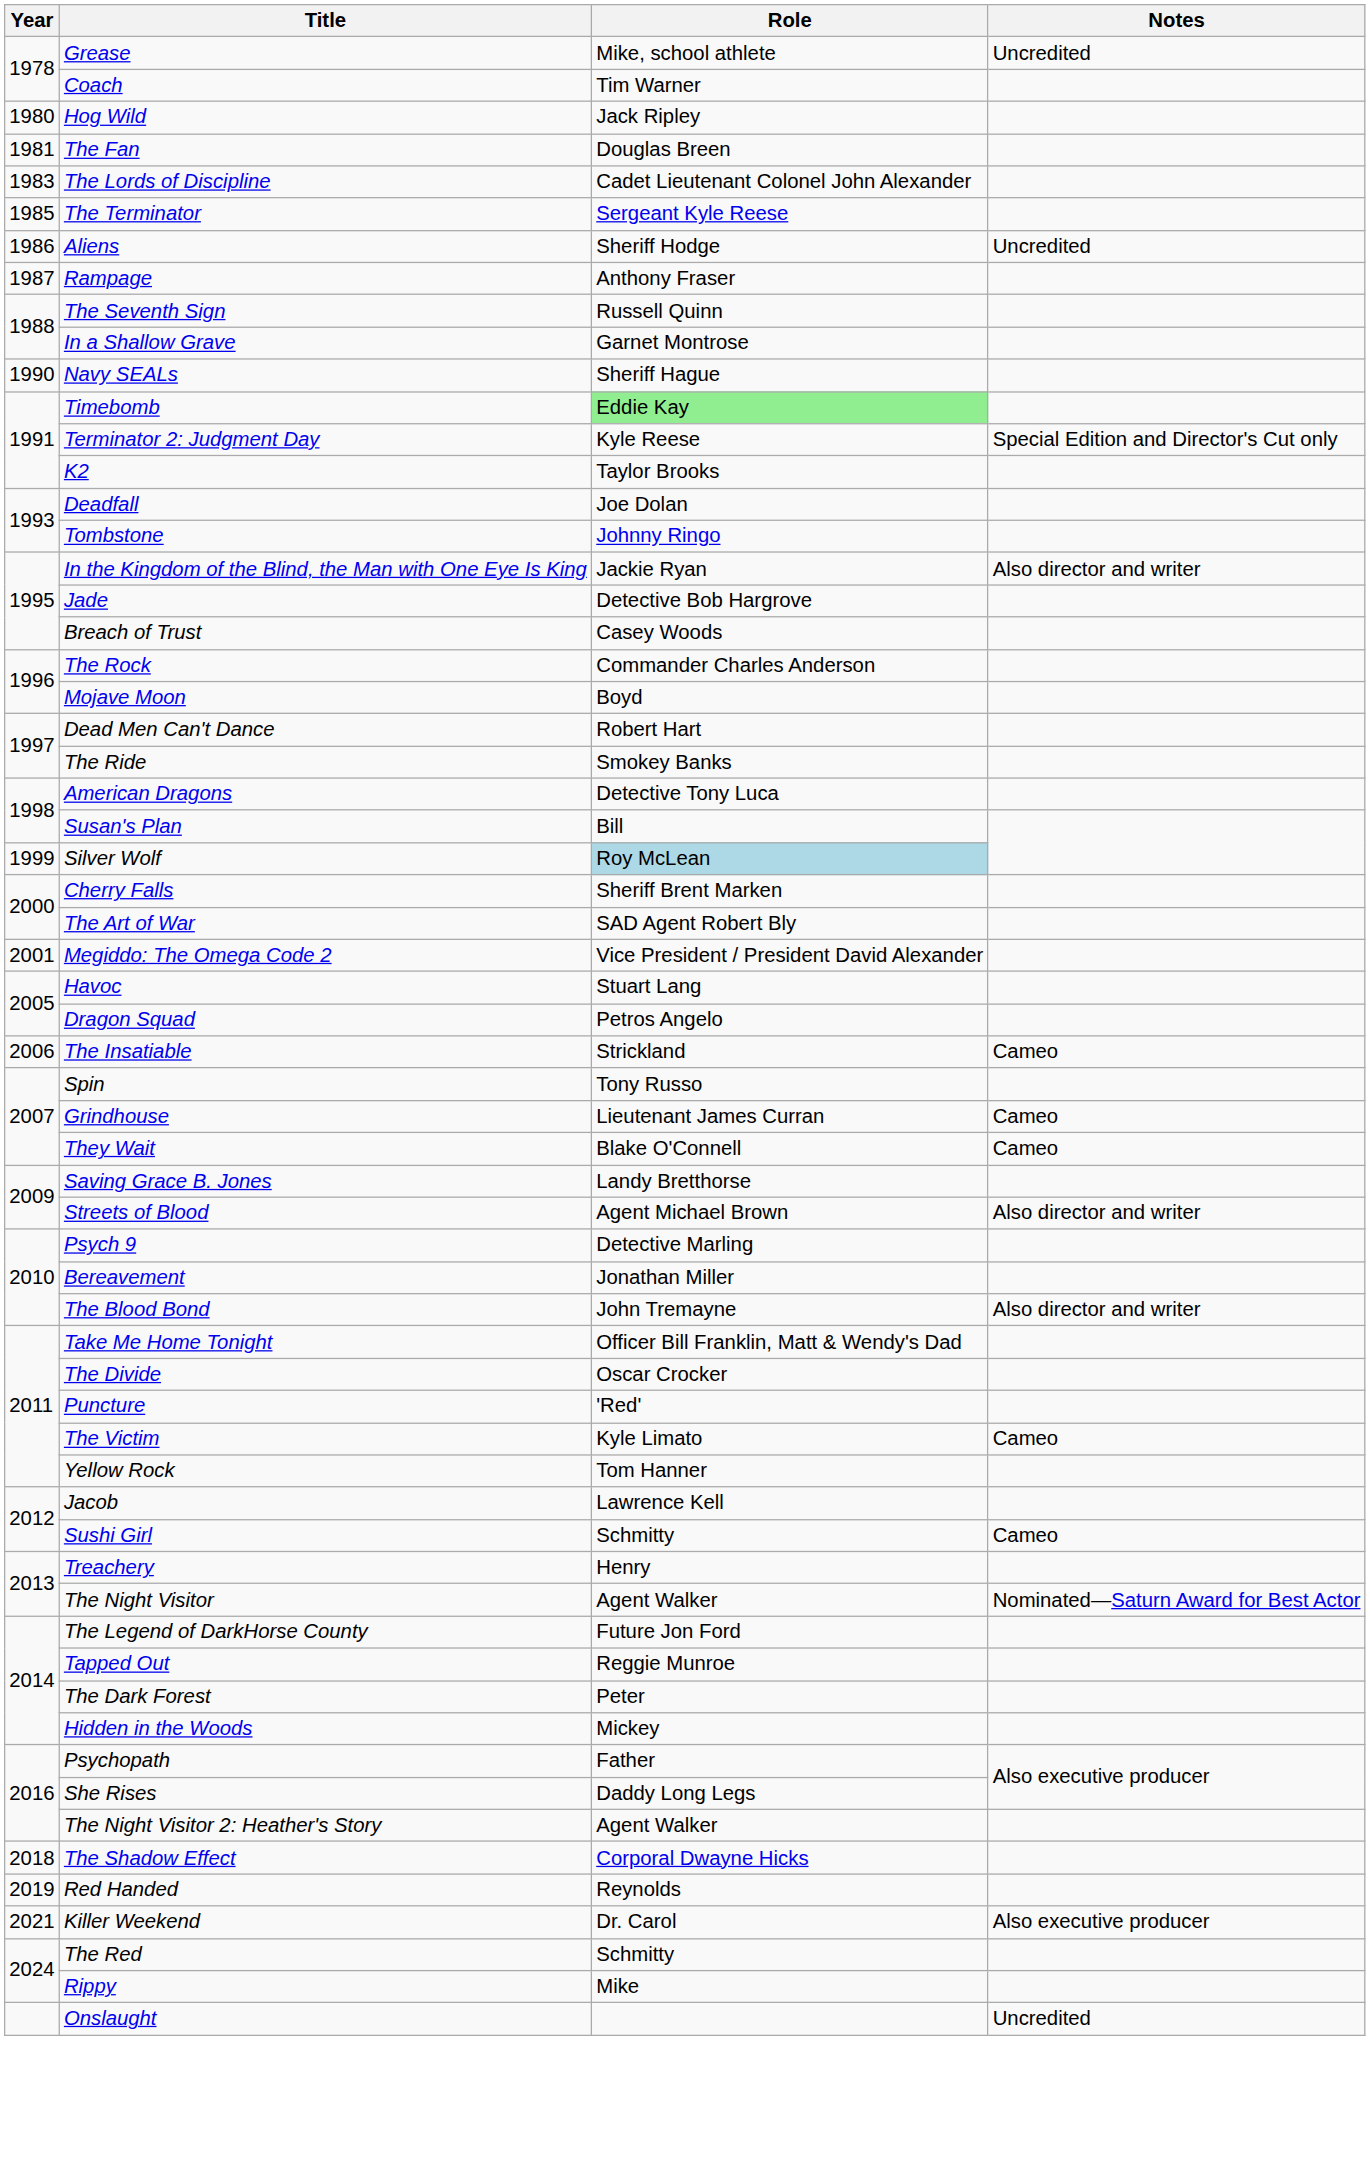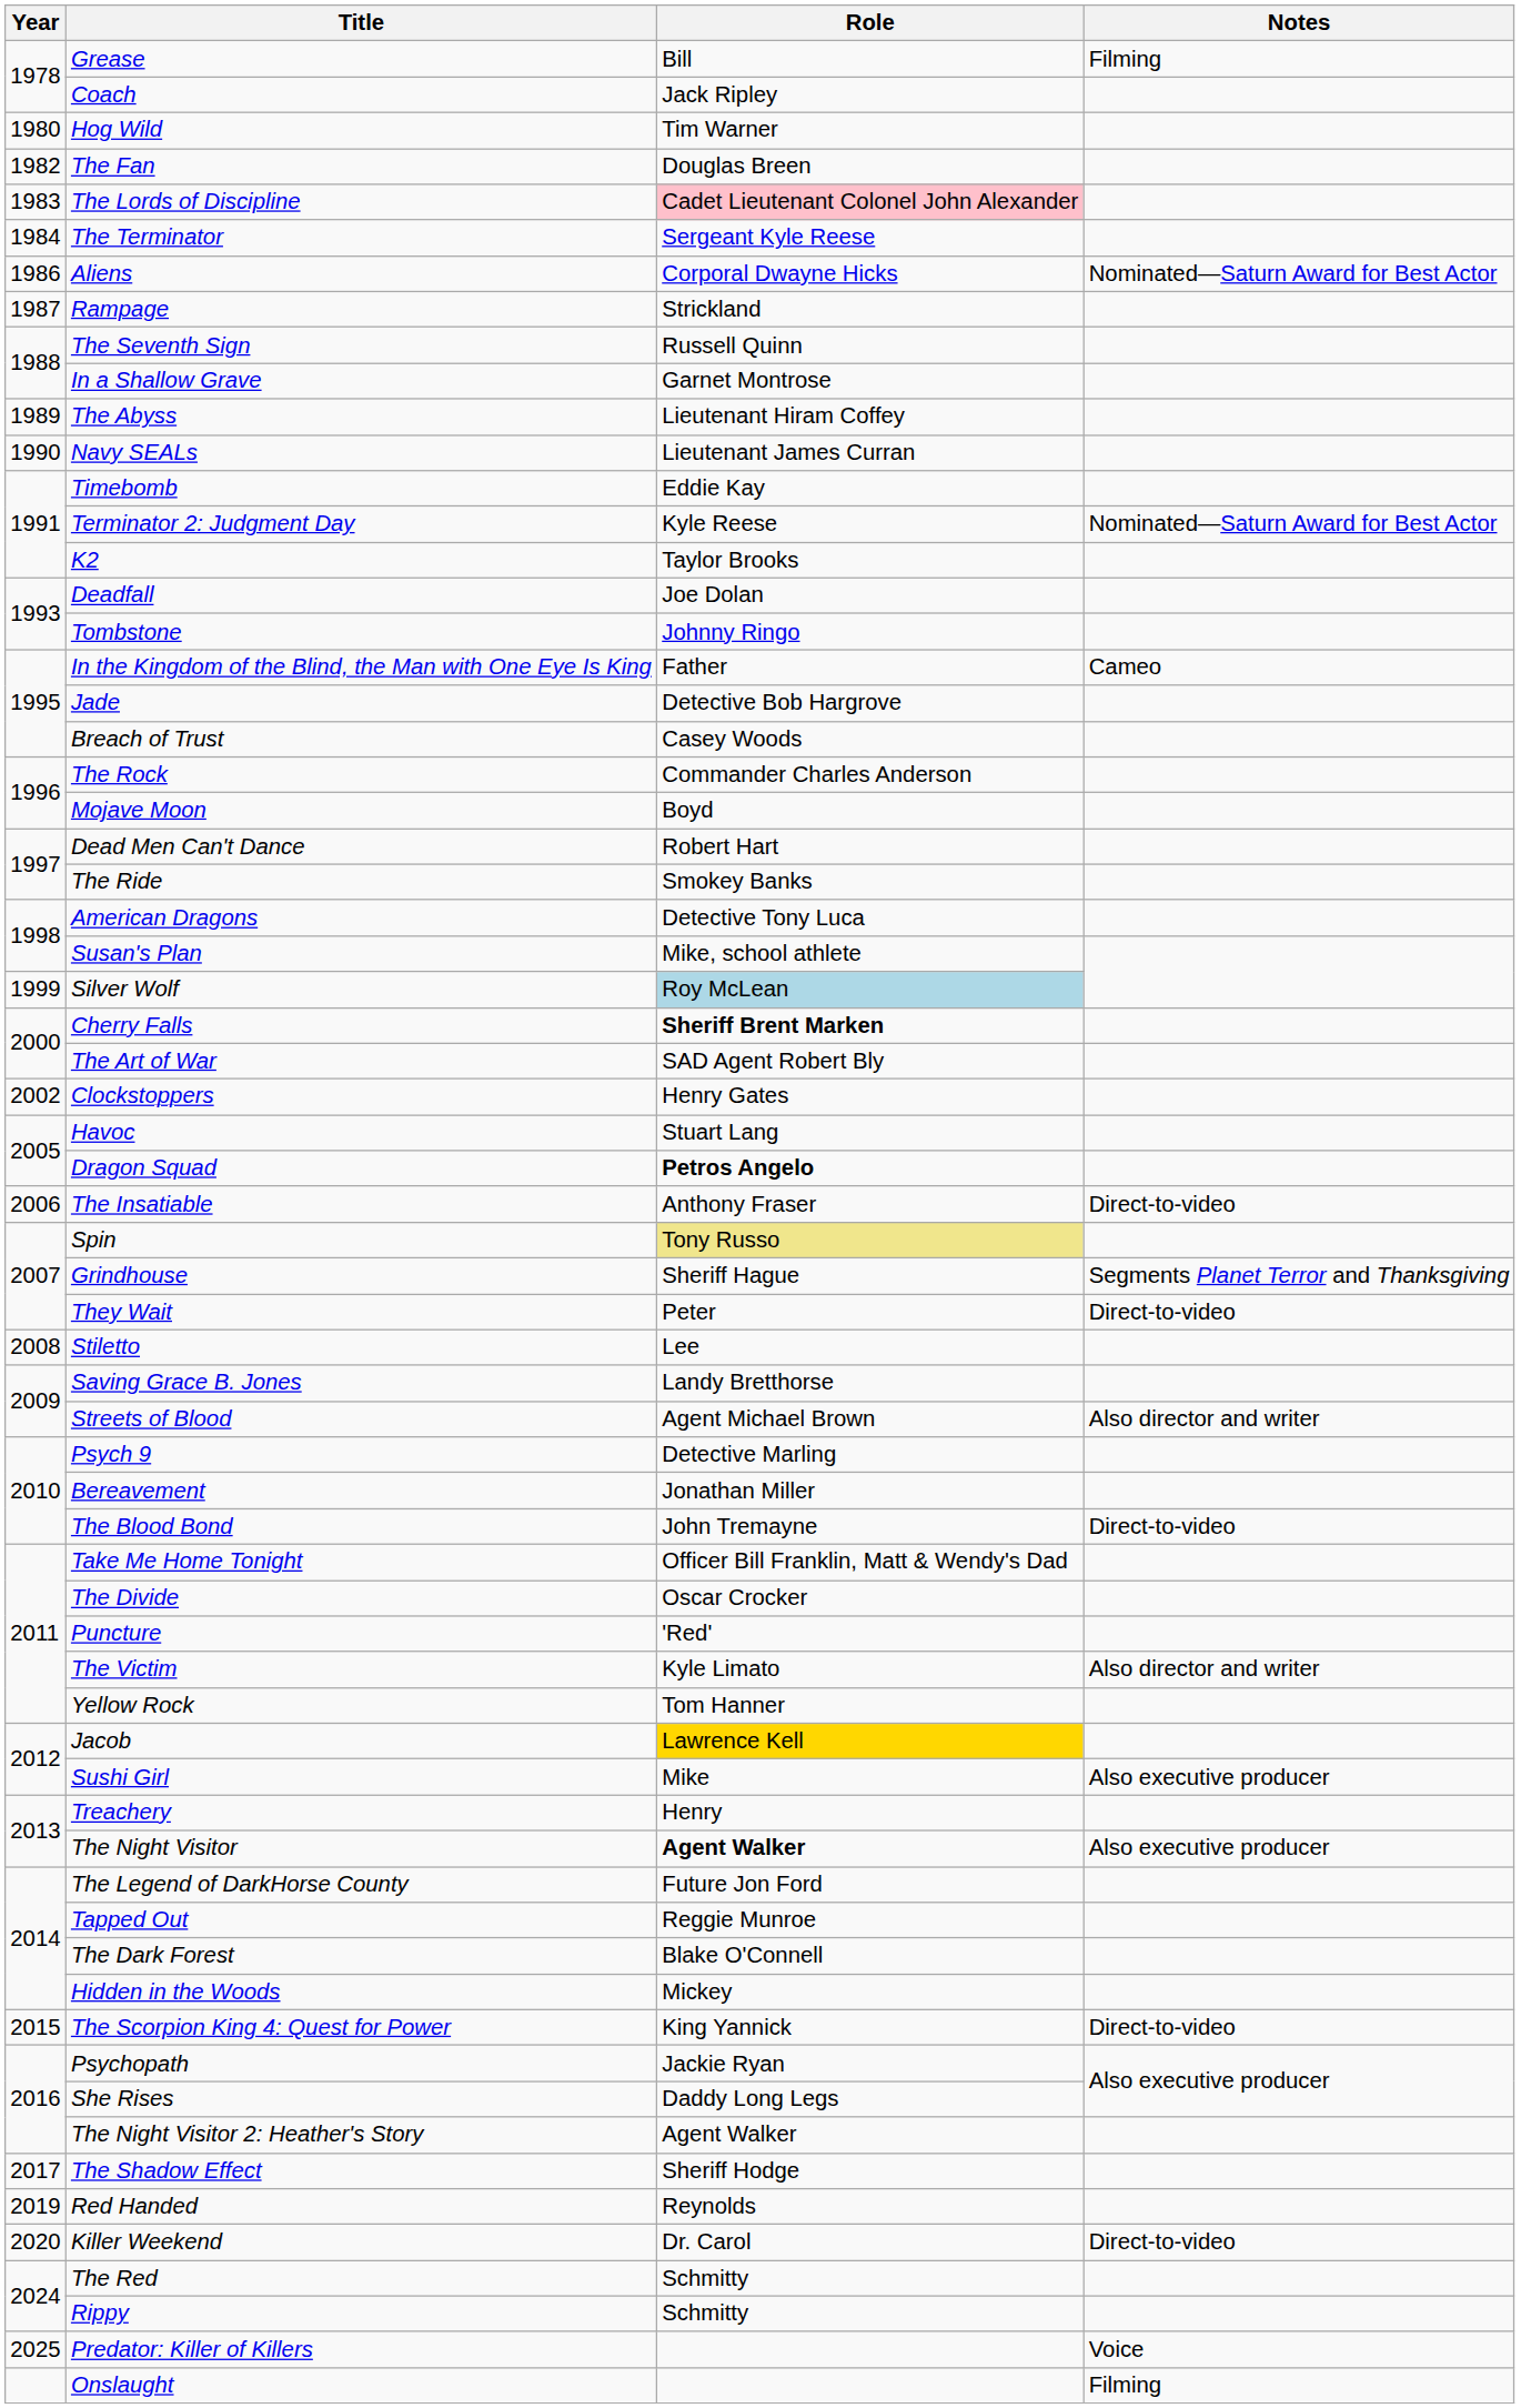Grease | Role: Mike, school athlete -> Bill
Grease | Notes: Uncredited -> Filming
Coach | Role: Tim Warner -> Jack Ripley
Hog Wild | Role: Jack Ripley -> Tim Warner
The Fan | Year: 1981 -> 1982
The Lords of Discipline | Role: no background -> pink background
The Terminator | Year: 1985 -> 1984
Aliens | Role: Sheriff Hodge -> Corporal Dwayne Hicks
Aliens | Notes: Uncredited -> Nominated—Saturn Award for Best Actor
Rampage | Role: Anthony Fraser -> Strickland
+ row: 1989 | The Abyss | Lieutenant Hiram Coffey
Navy SEALs | Role: Sheriff Hague -> Lieutenant James Curran
Timebomb | Role: lightgreen background -> no background
Terminator 2: Judgment Day | Notes: Special Edition and Director's Cut only -> Nominated—Saturn Award for Best Actor
In the Kingdom of the Blind, the Man with One Eye Is King | Role: Jackie Ryan -> Father
In the Kingdom of the Blind, the Man with One Eye Is King | Notes: Also director and writer -> Cameo
Susan's Plan | Role: Bill -> Mike, school athlete
Cherry Falls | Role: normal -> bold
- row: 2001 | Megiddo: The Omega Code 2 | Vice President / President David Alexander
+ row: 2002 | Clockstoppers | Henry Gates
Dragon Squad | Role: normal -> bold
The Insatiable | Role: Strickland -> Anthony Fraser
The Insatiable | Notes: Cameo -> Direct-to-video
Spin | Role: no background -> khaki background
Grindhouse | Role: Lieutenant James Curran -> Sheriff Hague
Grindhouse | Notes: Cameo -> Segments Planet Terror and Thanksgiving
They Wait | Role: Blake O'Connell -> Peter
They Wait | Notes: Cameo -> Direct-to-video
+ row: 2008 | Stiletto | Lee
The Blood Bond | Notes: Also director and writer -> Direct-to-video
The Victim | Notes: Cameo -> Also director and writer
Jacob | Role: no background -> gold background
Sushi Girl | Role: Schmitty -> Mike
Sushi Girl | Notes: Cameo -> Also executive producer
The Night Visitor | Role: normal -> bold
The Night Visitor | Notes: Nominated—Saturn Award for Best Actor -> Also executive producer
The Dark Forest | Role: Peter -> Blake O'Connell
+ row: 2015 | The Scorpion King 4: Quest for Power | King Yannick | Direct-to-video
Psychopath | Role: Father -> Jackie Ryan
The Shadow Effect | Year: 2018 -> 2017
The Shadow Effect | Role: Corporal Dwayne Hicks -> Sheriff Hodge
Killer Weekend | Year: 2021 -> 2020
Killer Weekend | Notes: Also executive producer -> Direct-to-video
Rippy | Role: Mike -> Schmitty
+ row: 2025 | Predator: Killer of Killers | Voice
Onslaught | Notes: Uncredited -> Filming
